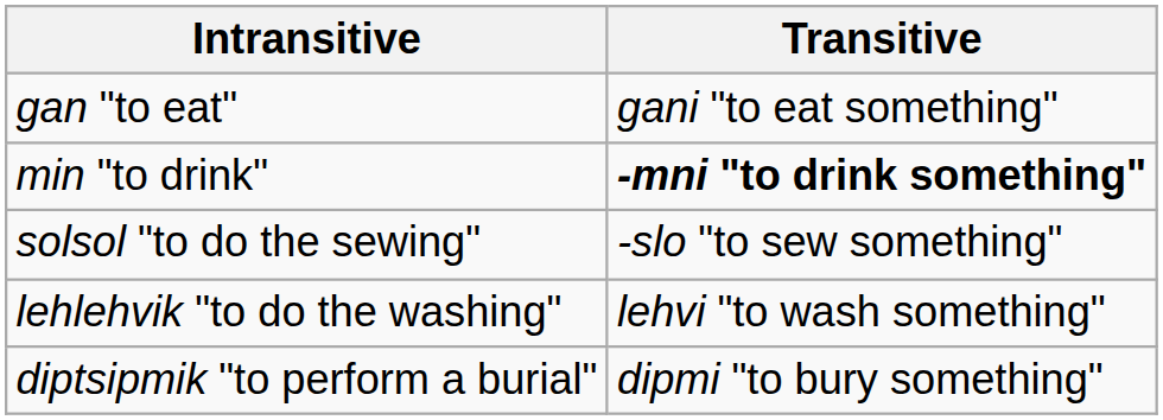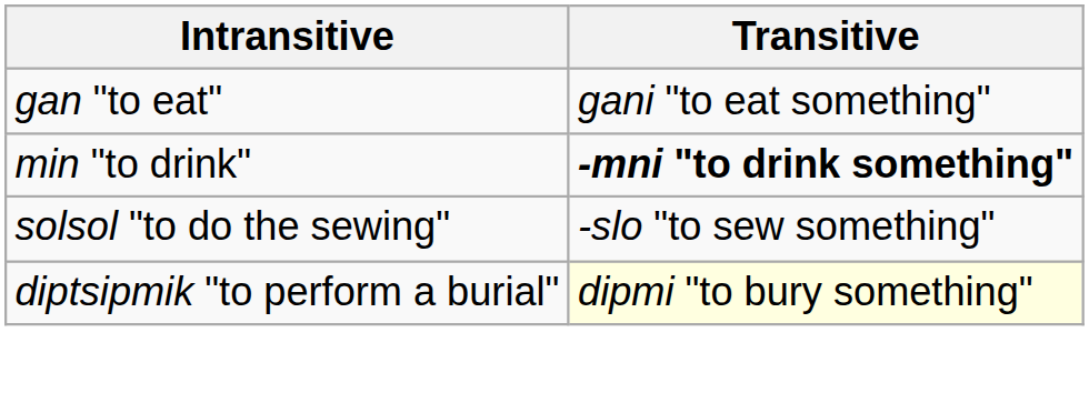- row: lehlehvik "to do the washing" | lehvi "to wash something"
diptsipmik "to perform a burial" | Transitive: no background -> lightyellow background
